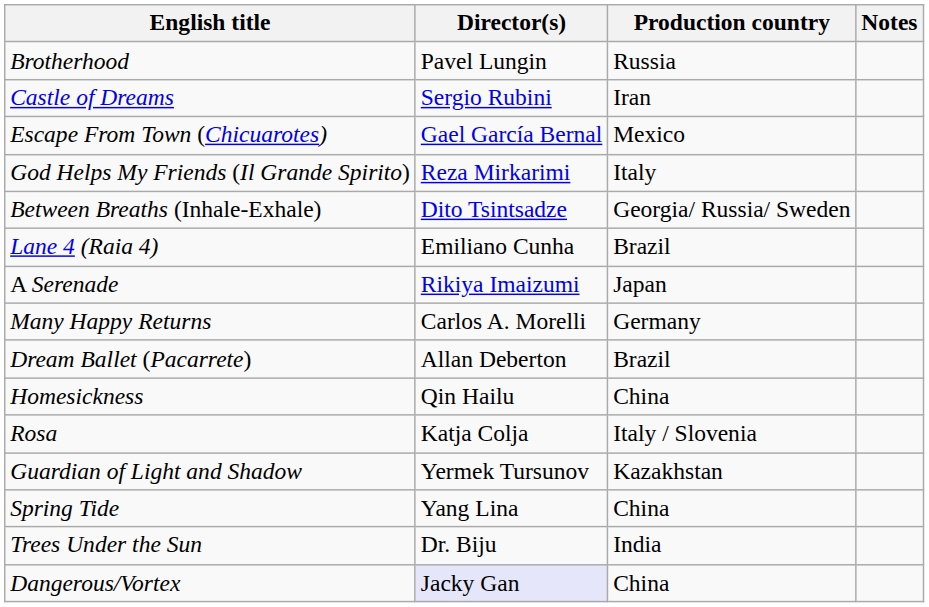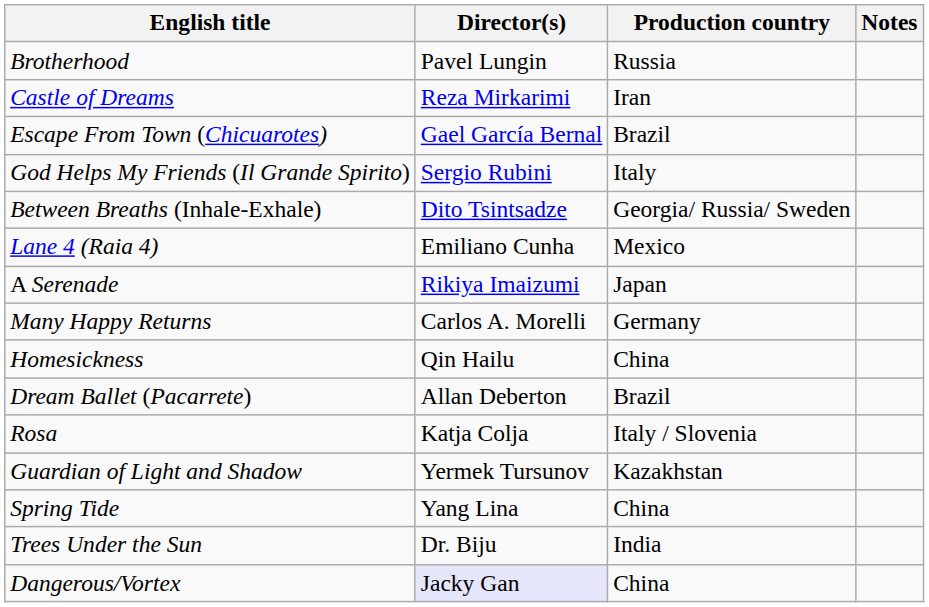Castle of Dreams | Director(s): Sergio Rubini -> Reza Mirkarimi
Escape From Town (Chicuarotes) | Production country: Mexico -> Brazil
God Helps My Friends (Il Grande Spirito) | Director(s): Reza Mirkarimi -> Sergio Rubini
Lane 4 (Raia 4) | Production country: Brazil -> Mexico
rows swapped: Dream Ballet (Pacarrete) <-> Homesickness
